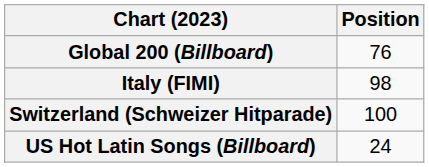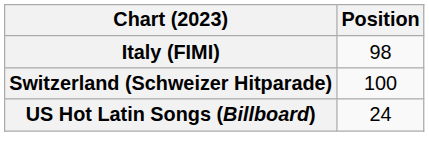- row: Global 200 (Billboard) | 76
